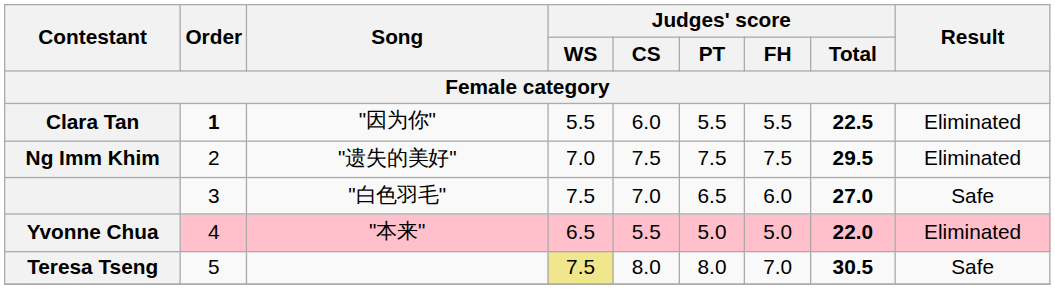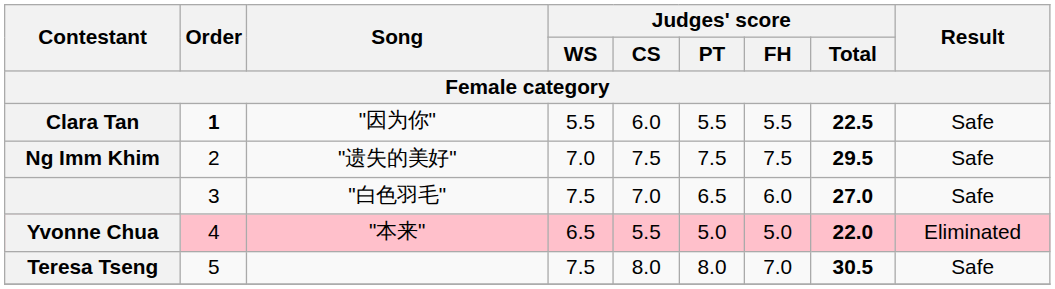Clara Tan | Result: Eliminated -> Safe
Ng Imm Khim | Result: Eliminated -> Safe
Teresa Tseng | Judges' score / WS: khaki background -> no background
